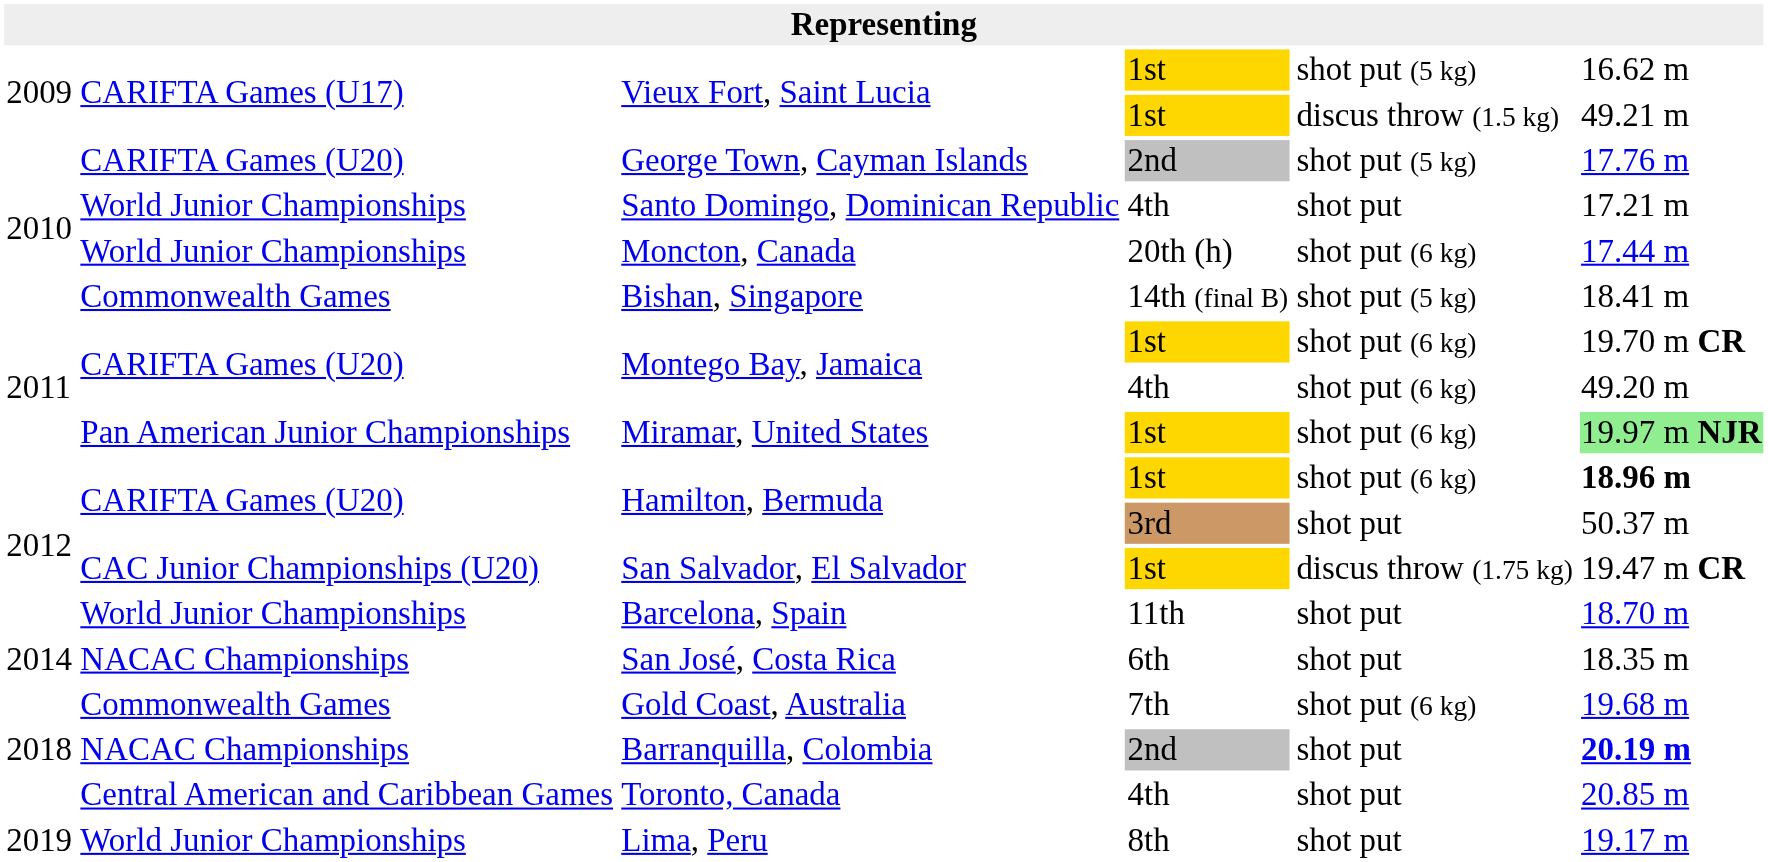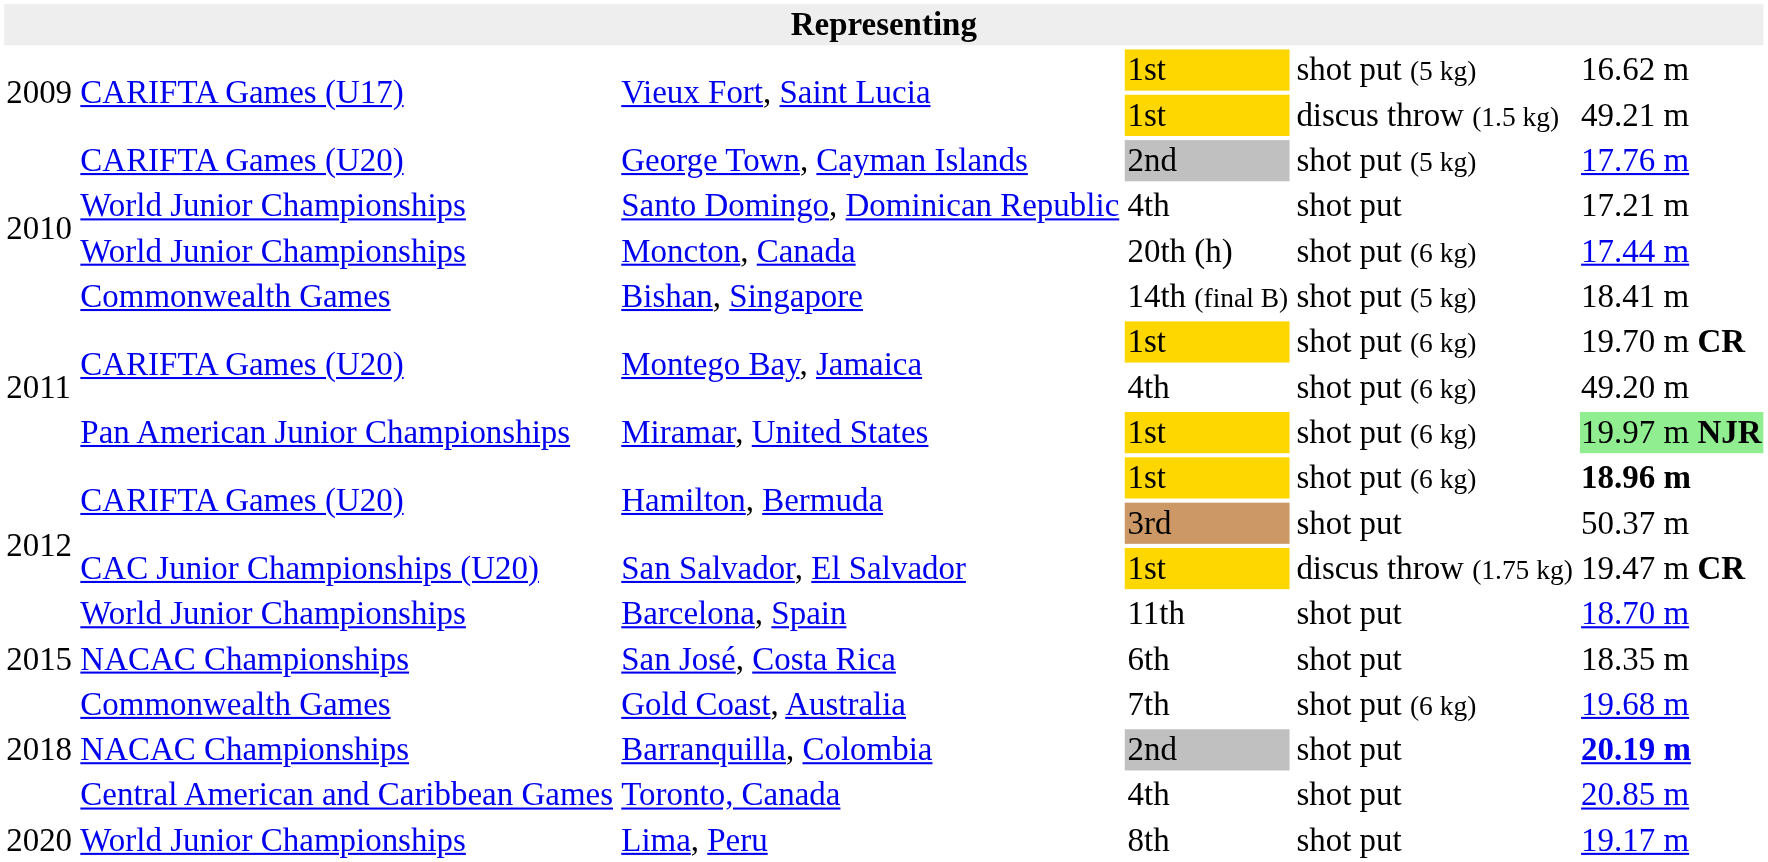San José, Costa Rica | column 1: 2014 -> 2015
Lima, Peru | column 1: 2019 -> 2020
